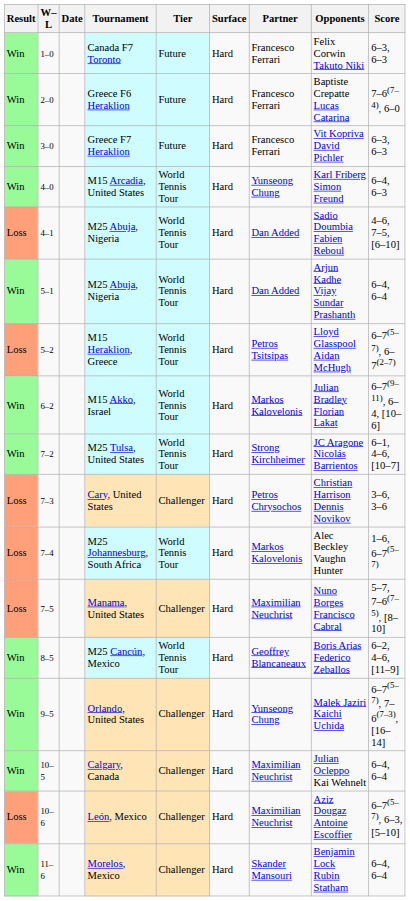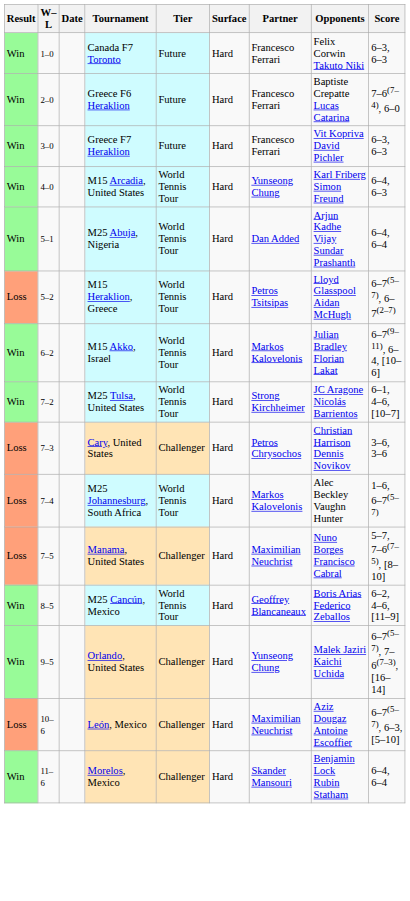- row: Loss | 4–1 | M25 Abuja, Nigeria | World Tennis Tour | Hard | Dan Added | Sadio Doumbia Fabien Reboul | 4–6, 7–5, [6–10]
- row: Win | 10–5 | Calgary, Canada | Challenger | Hard | Maximilian Neuchrist | Julian Ocleppo Kai Wehnelt | 6–4, 6–4
